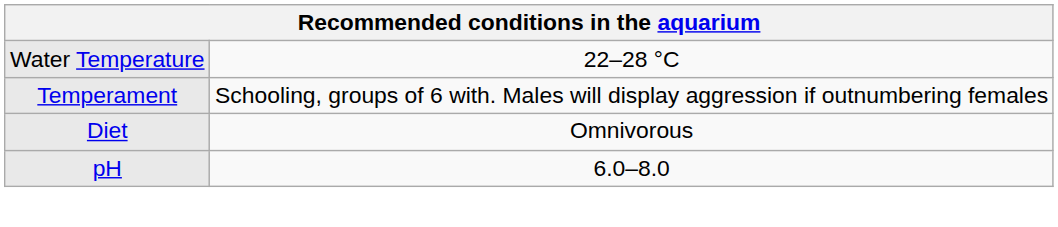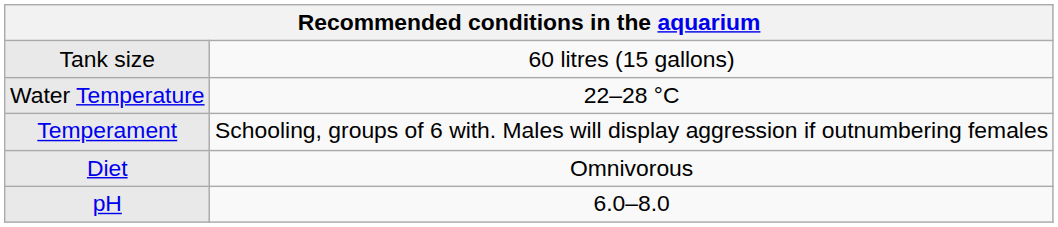+ row: Tank size | 60 litres (15 gallons)
